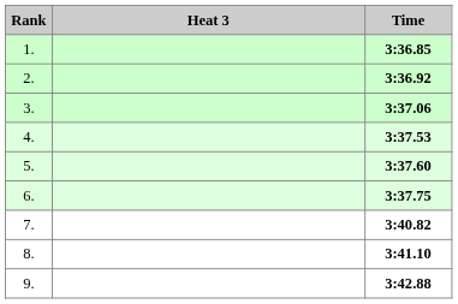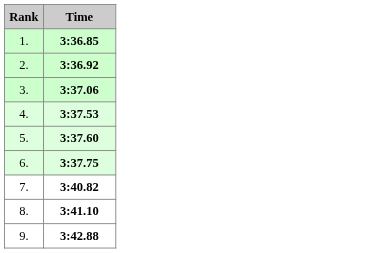- column: Heat 3
